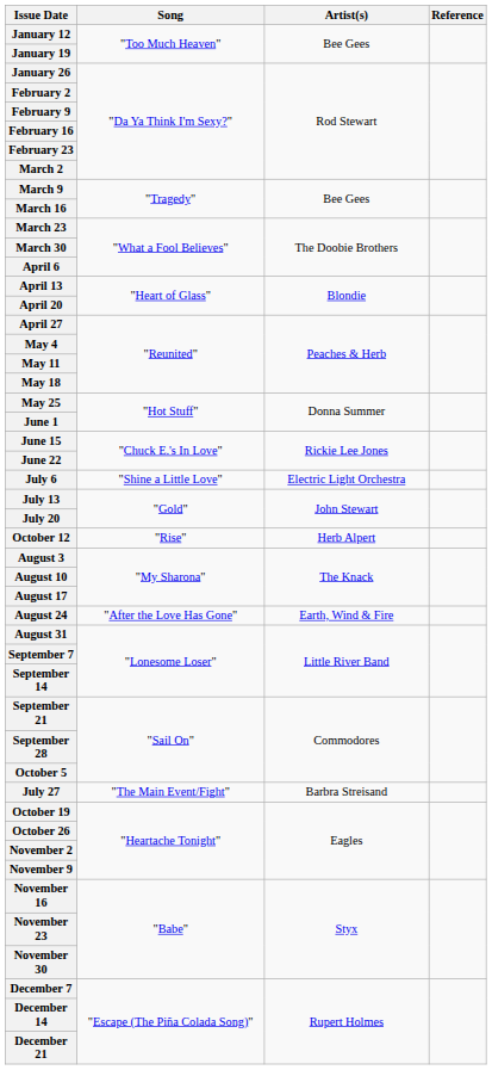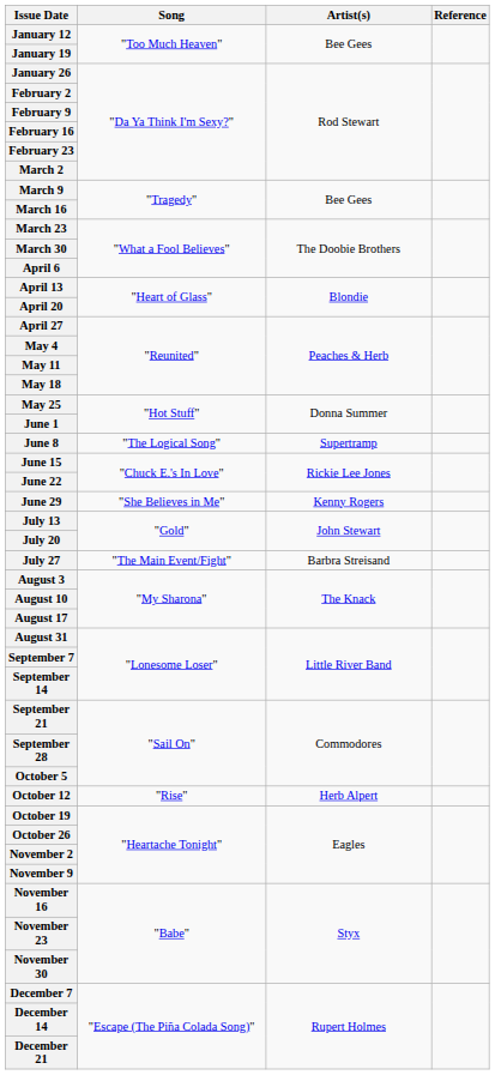+ row: June 8 | "The Logical Song" | Supertramp
+ row: June 29 | "She Believes in Me" | Kenny Rogers
- row: July 6 | "Shine a Little Love" | Electric Light Orchestra
rows swapped: July 27 <-> October 12
- row: August 24 | "After the Love Has Gone" | Earth, Wind & Fire
